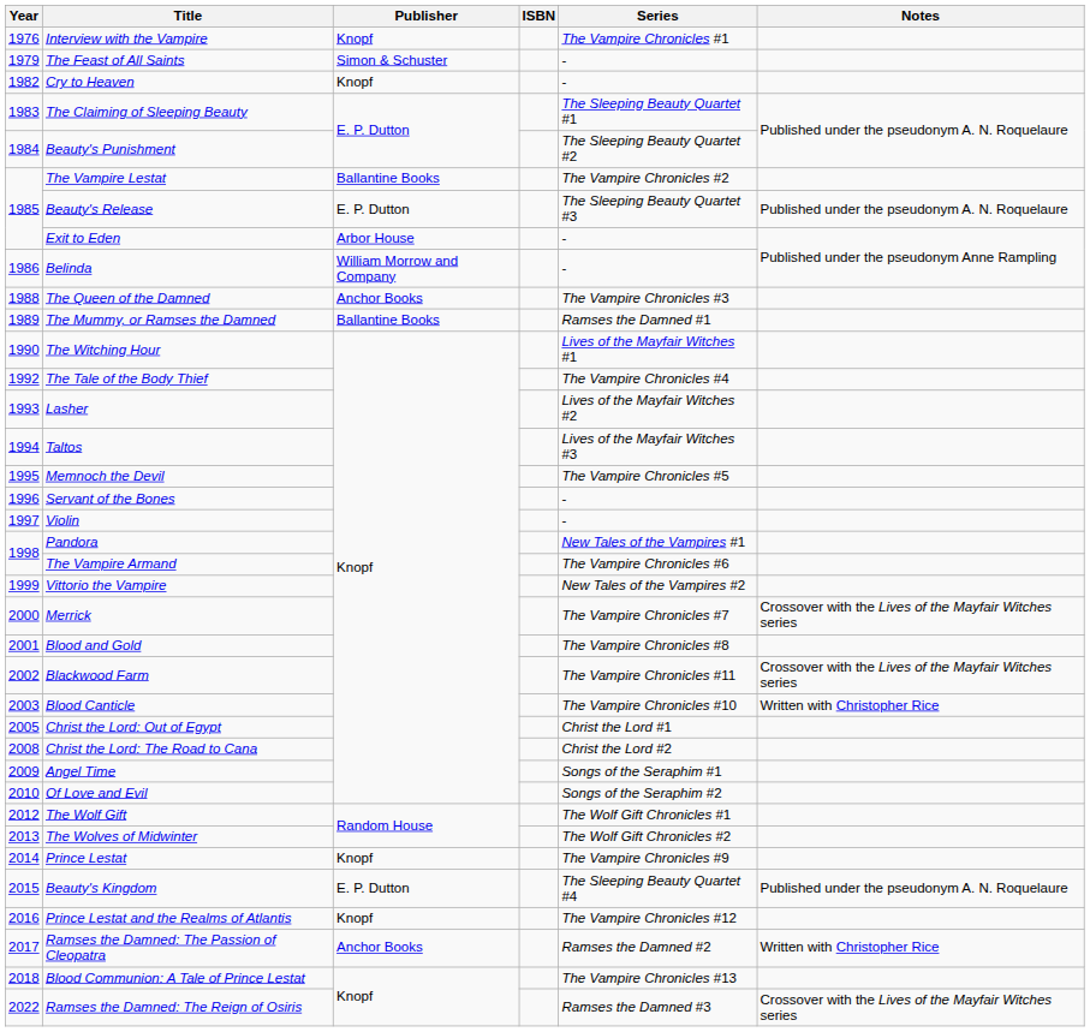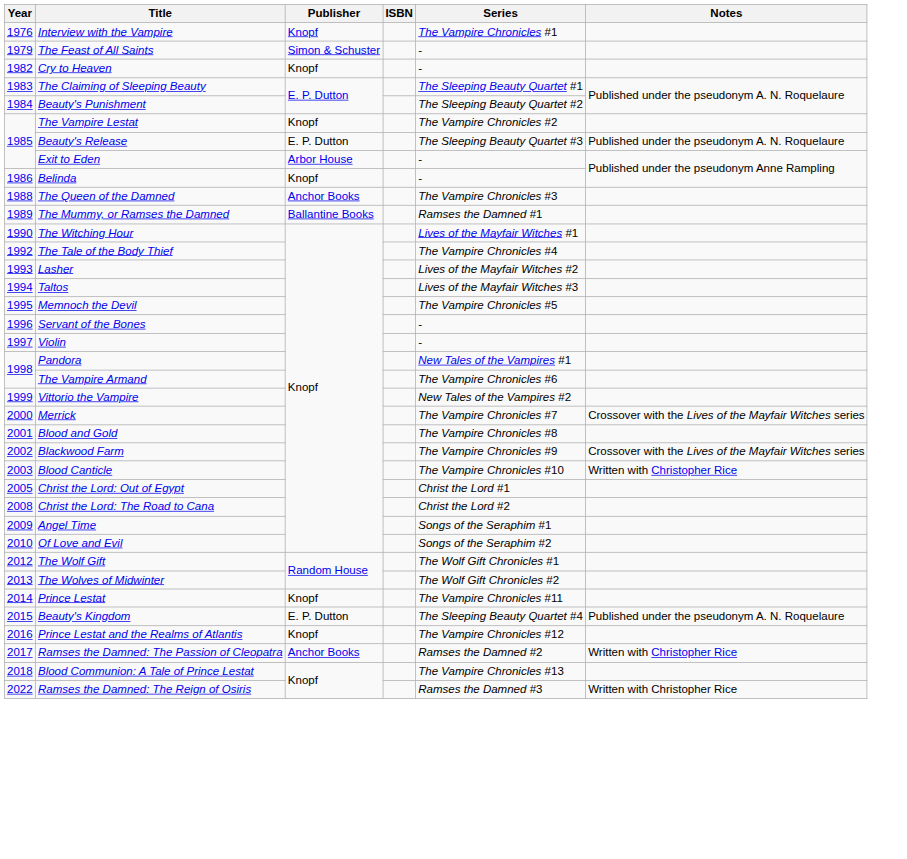The Vampire Lestat | Publisher: Ballantine Books -> Knopf
Belinda | Publisher: William Morrow and Company -> Knopf
Blackwood Farm | Series: The Vampire Chronicles #11 -> The Vampire Chronicles #9
Prince Lestat | Series: The Vampire Chronicles #9 -> The Vampire Chronicles #11
Ramses the Damned: The Reign of Osiris | Notes: Crossover with the Lives of the Mayfair Witches series -> Written with Christopher Rice
